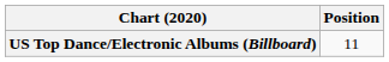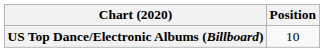US Top Dance/Electronic Albums (Billboard) | Position: 11 -> 10
